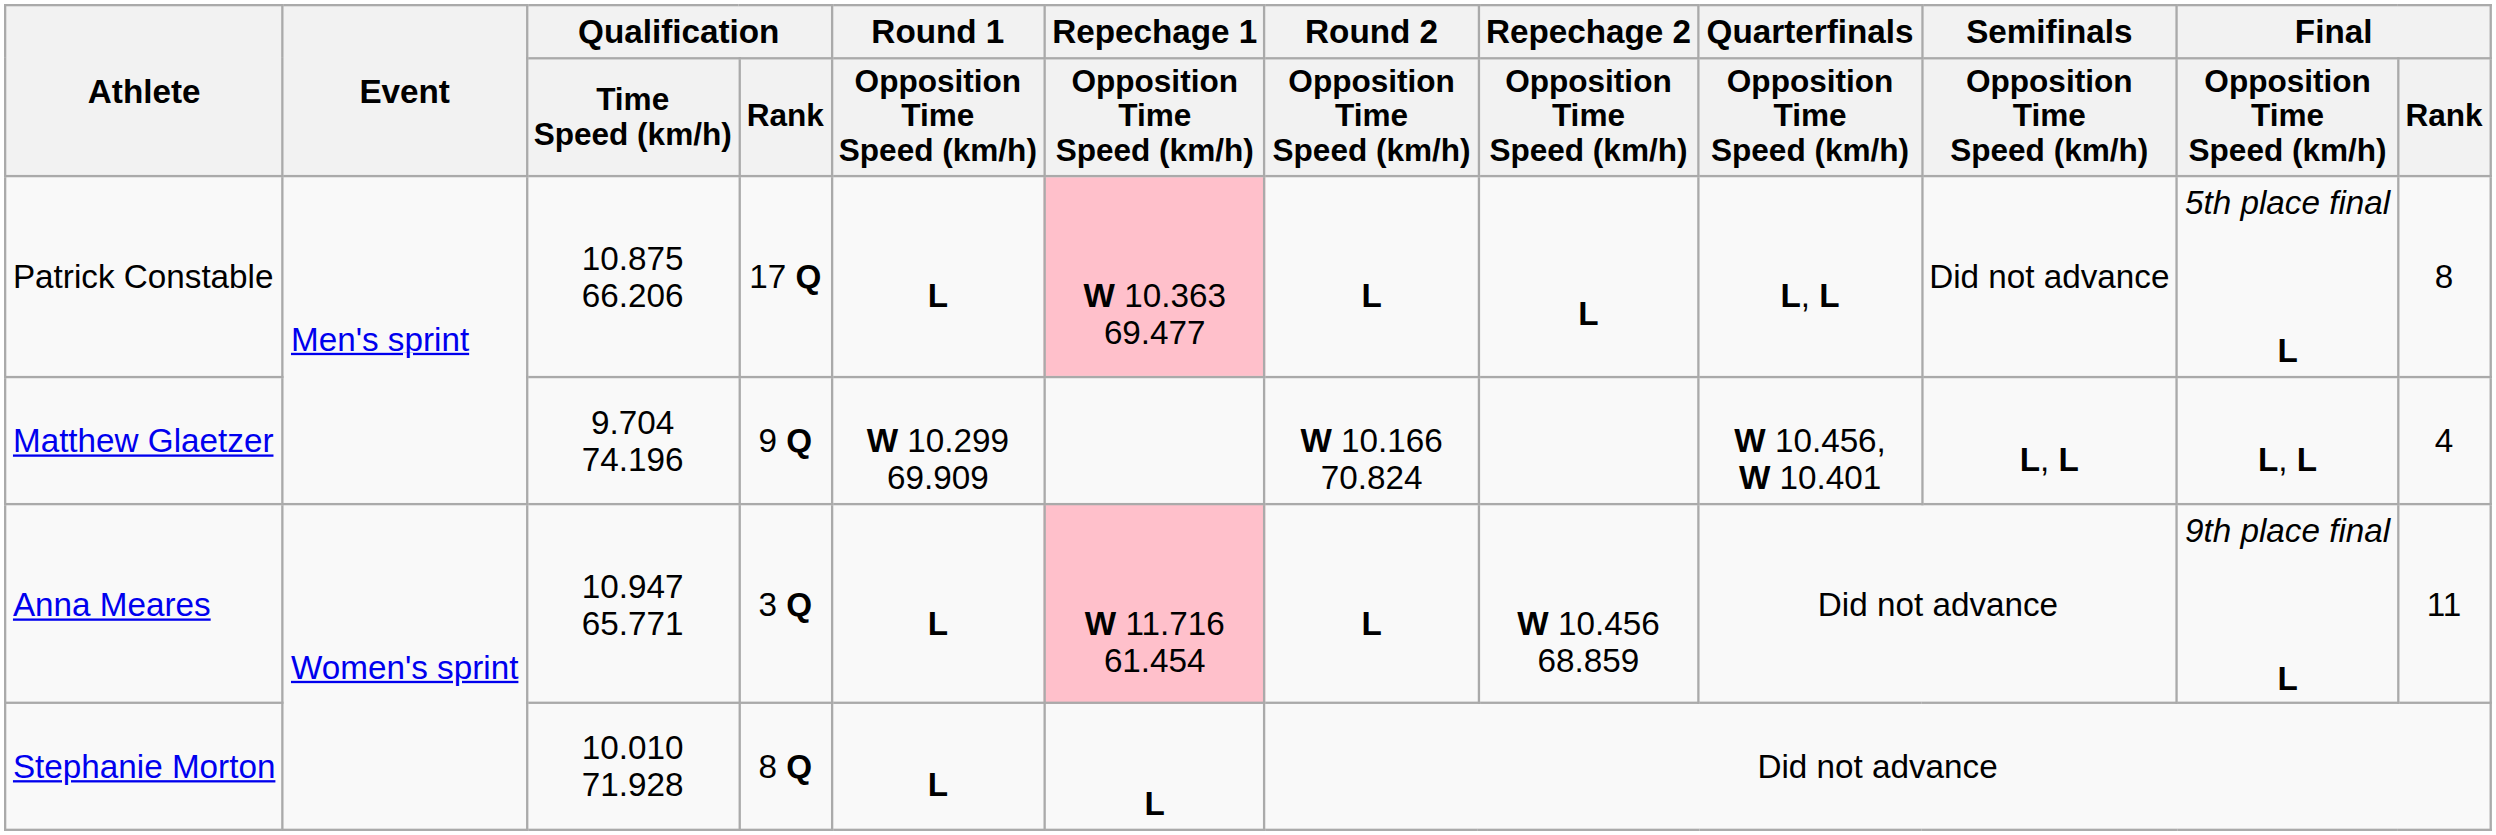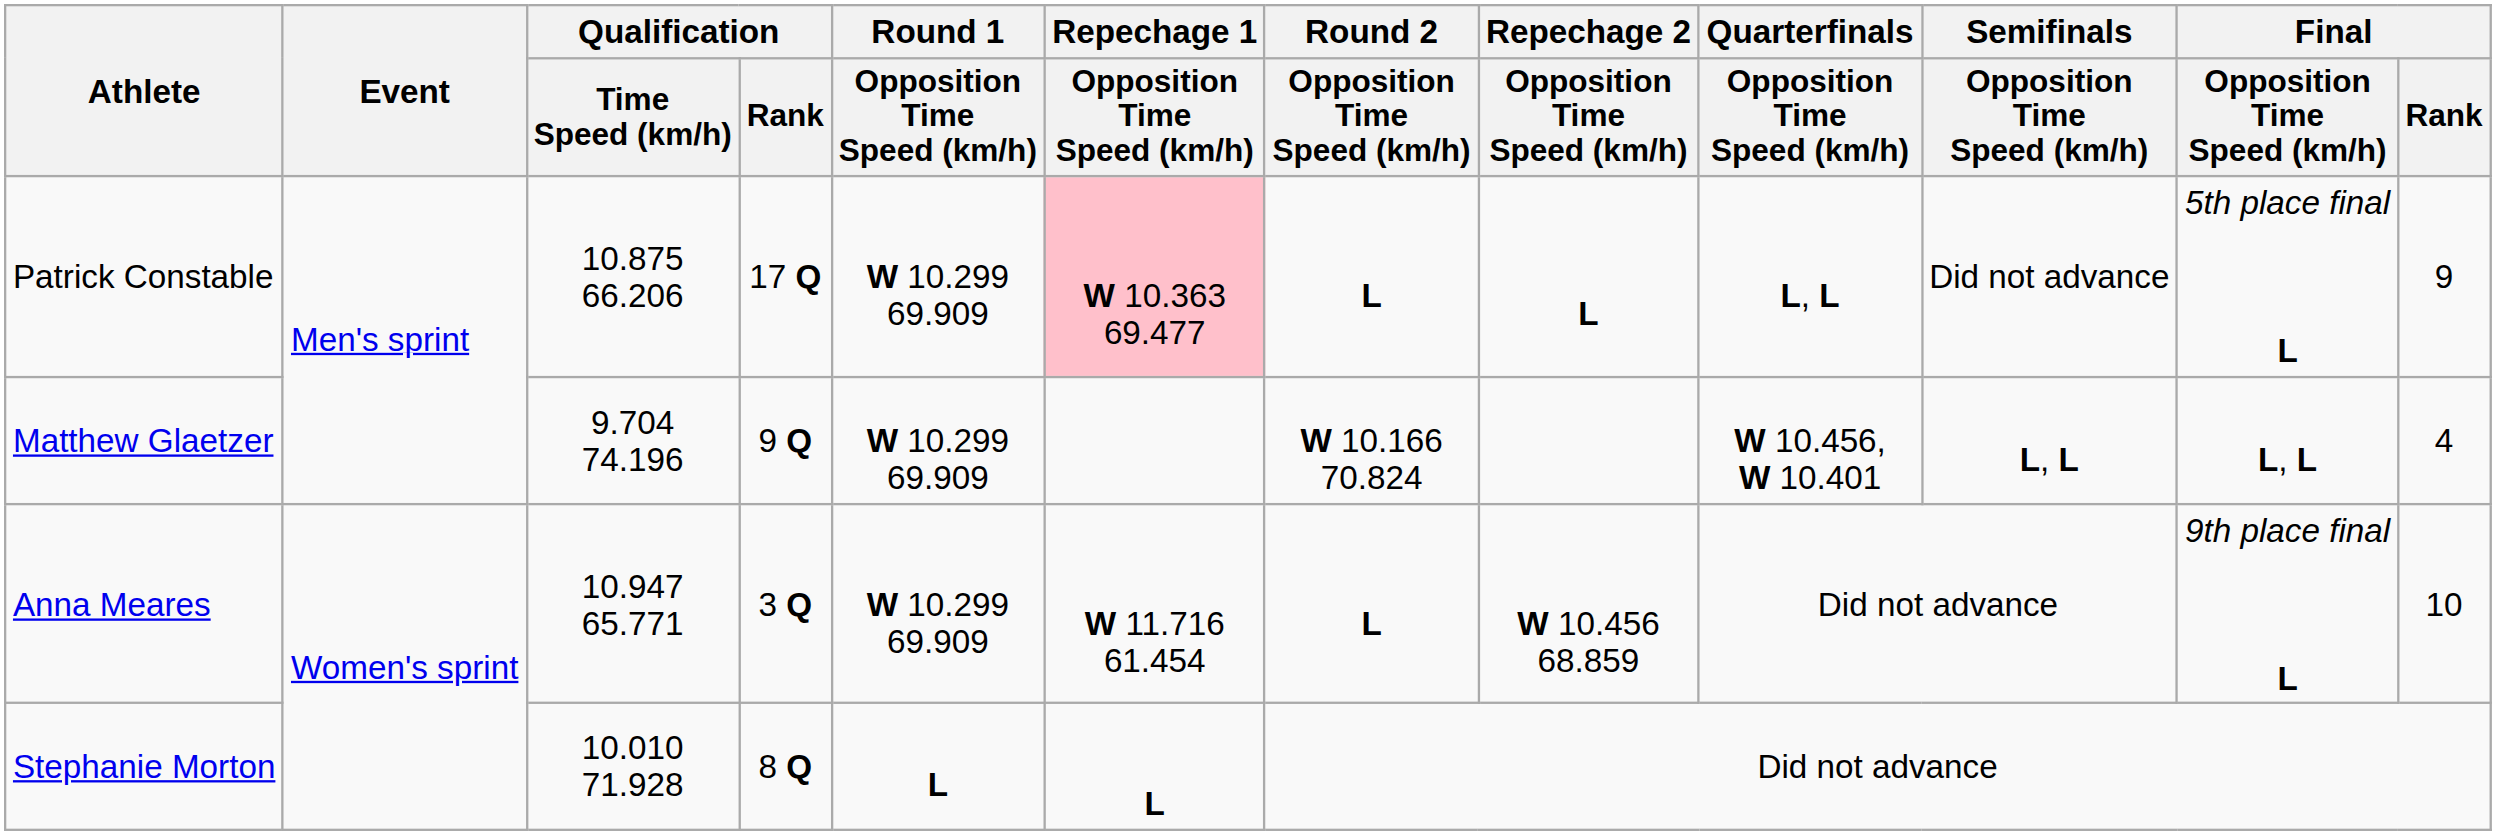Patrick Constable | Round 1 / Opposition Time Speed (km/h): L -> W 10.299 69.909
Patrick Constable | Final / Rank: 8 -> 9
Anna Meares | Round 1 / Opposition Time Speed (km/h): L -> W 10.299 69.909
Anna Meares | Repechage 1 / Opposition Time Speed (km/h): pink background -> no background
Anna Meares | Final / Rank: 11 -> 10
